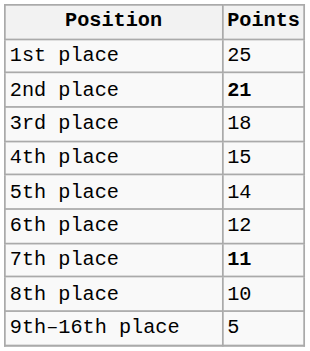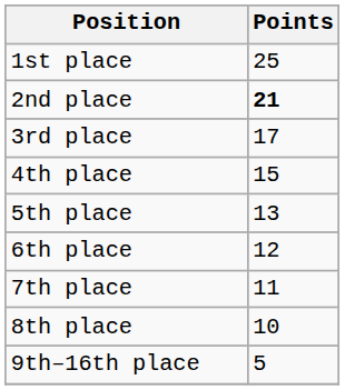3rd place | Points: 18 -> 17
5th place | Points: 14 -> 13
7th place | Points: bold -> normal
